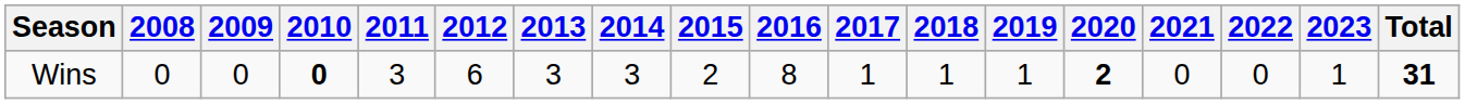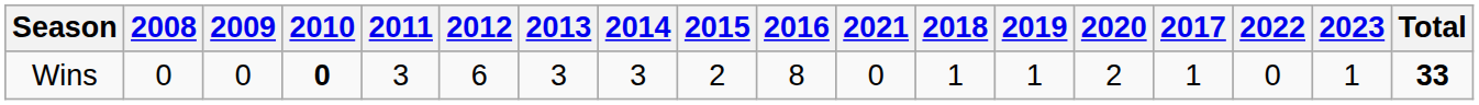columns swapped: 2017 <-> 2021
Wins | 2020: bold -> normal
Wins | Total: 31 -> 33
